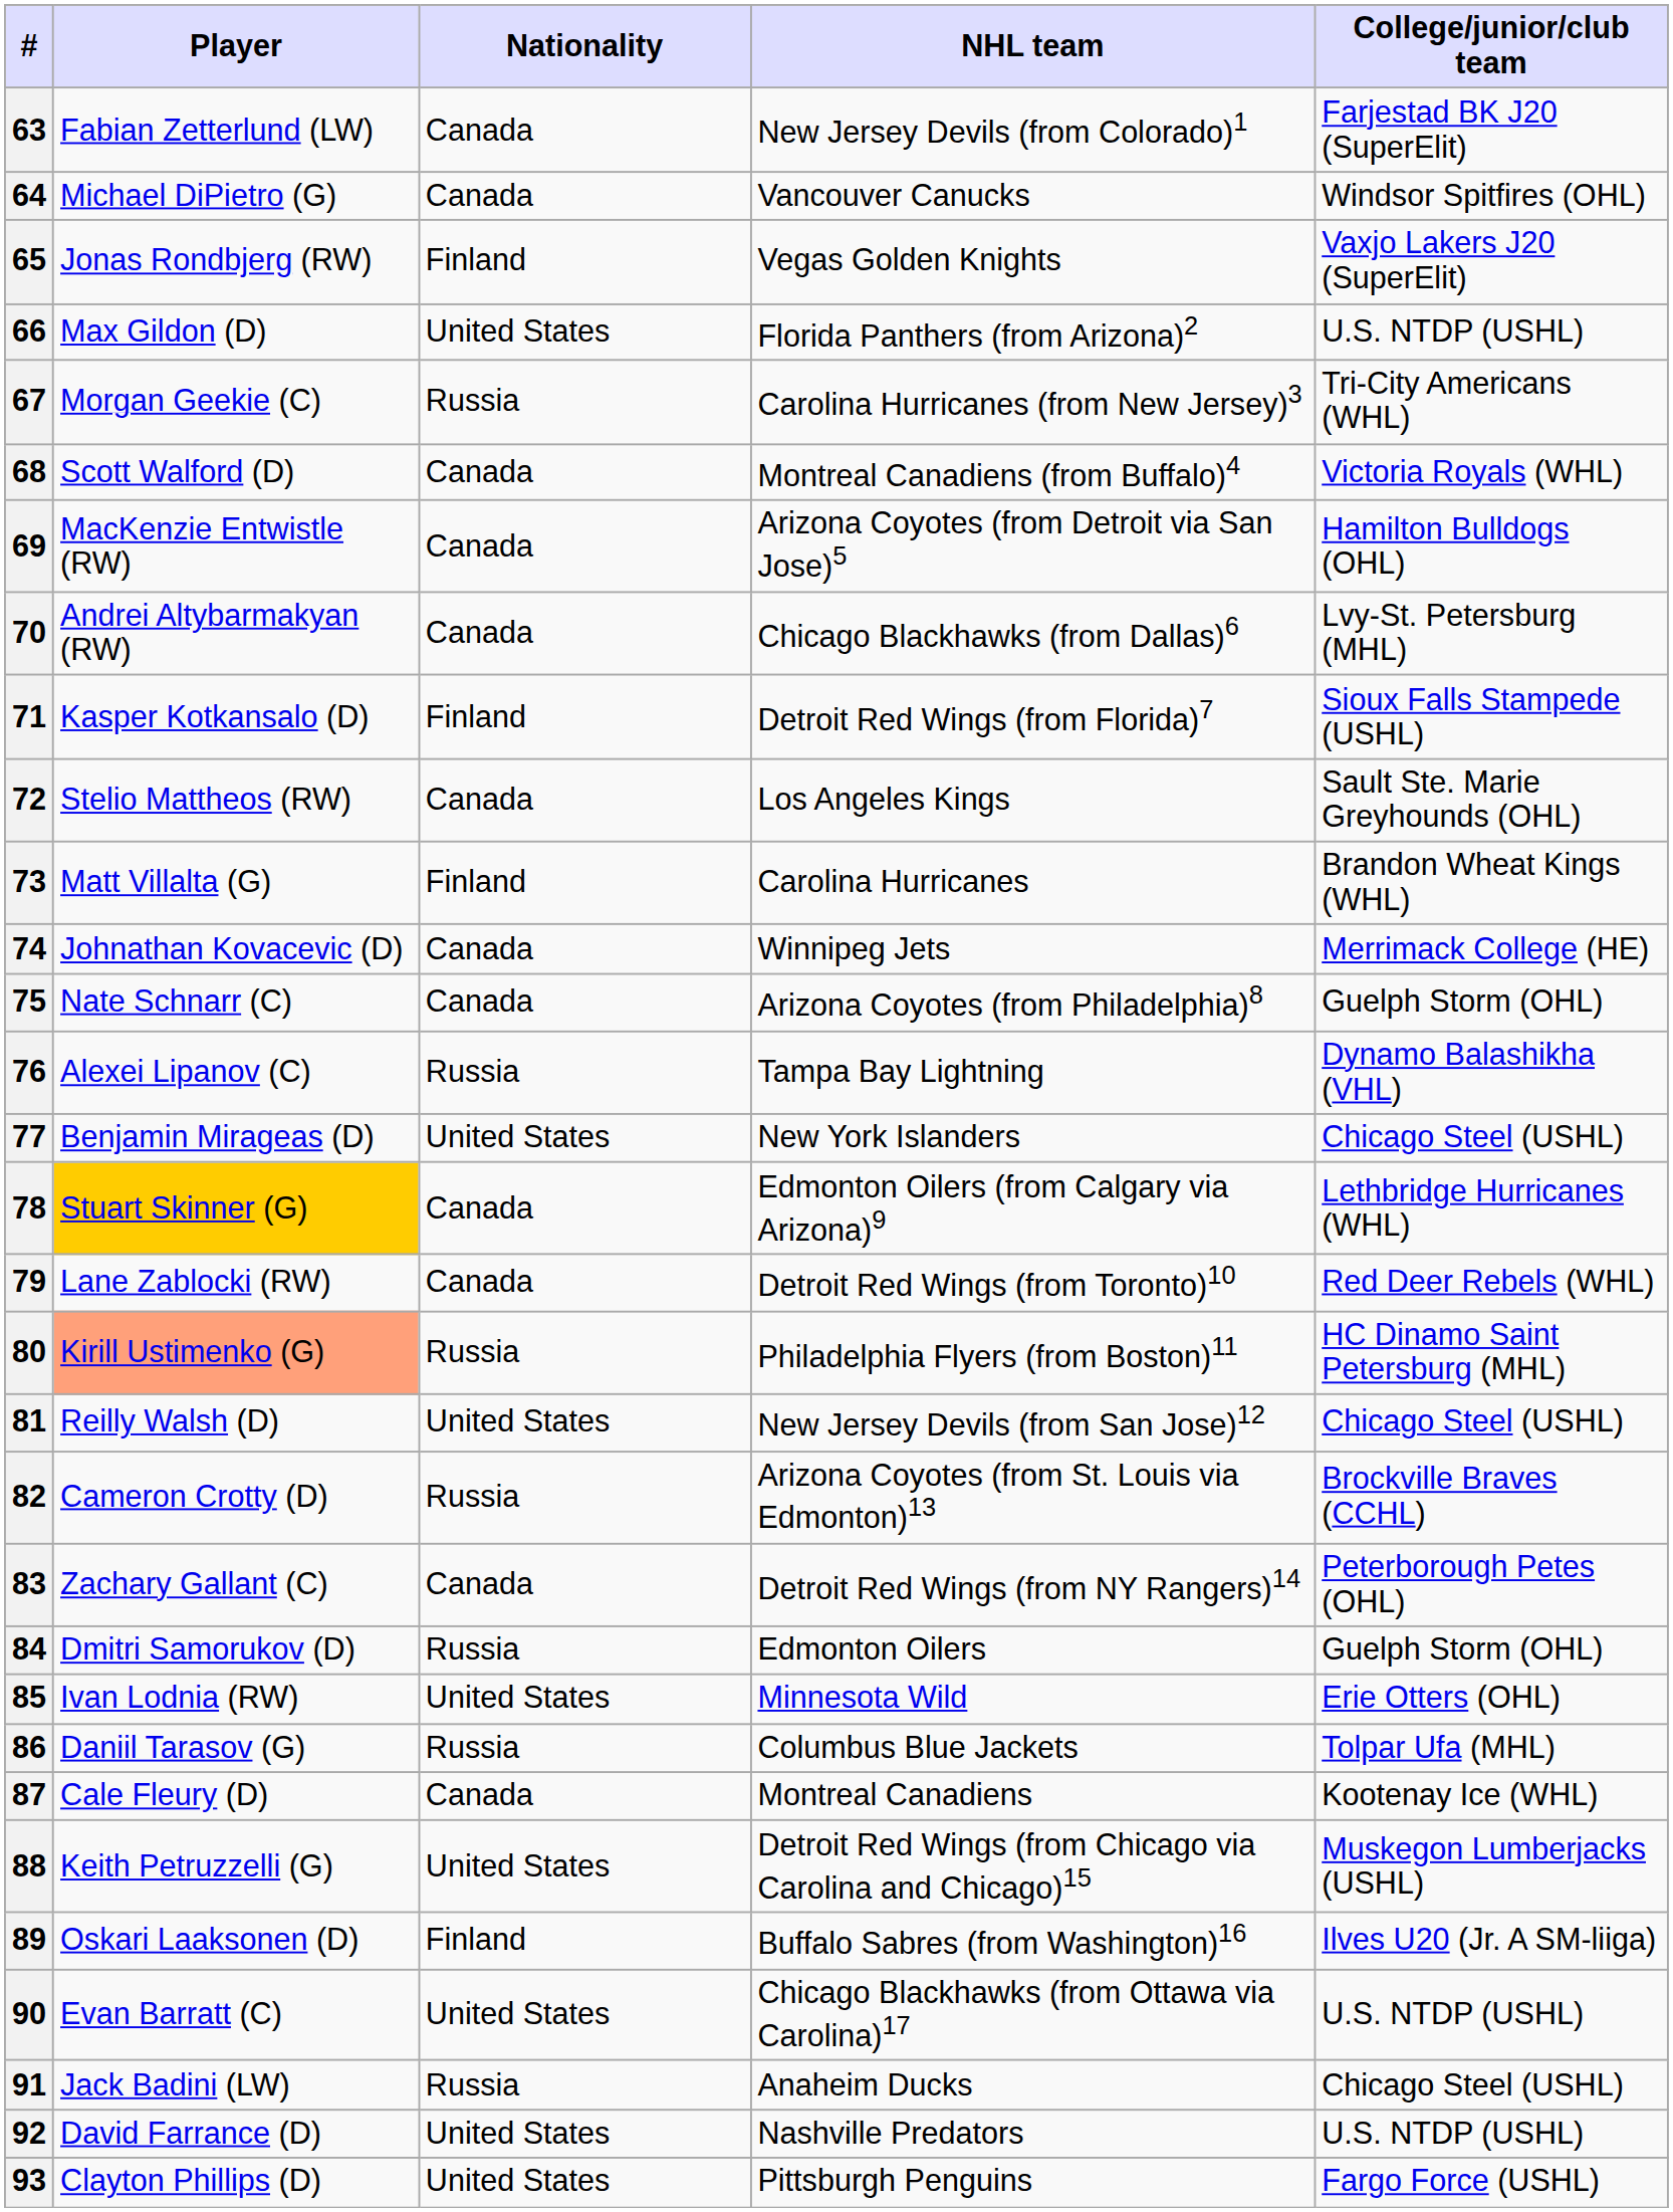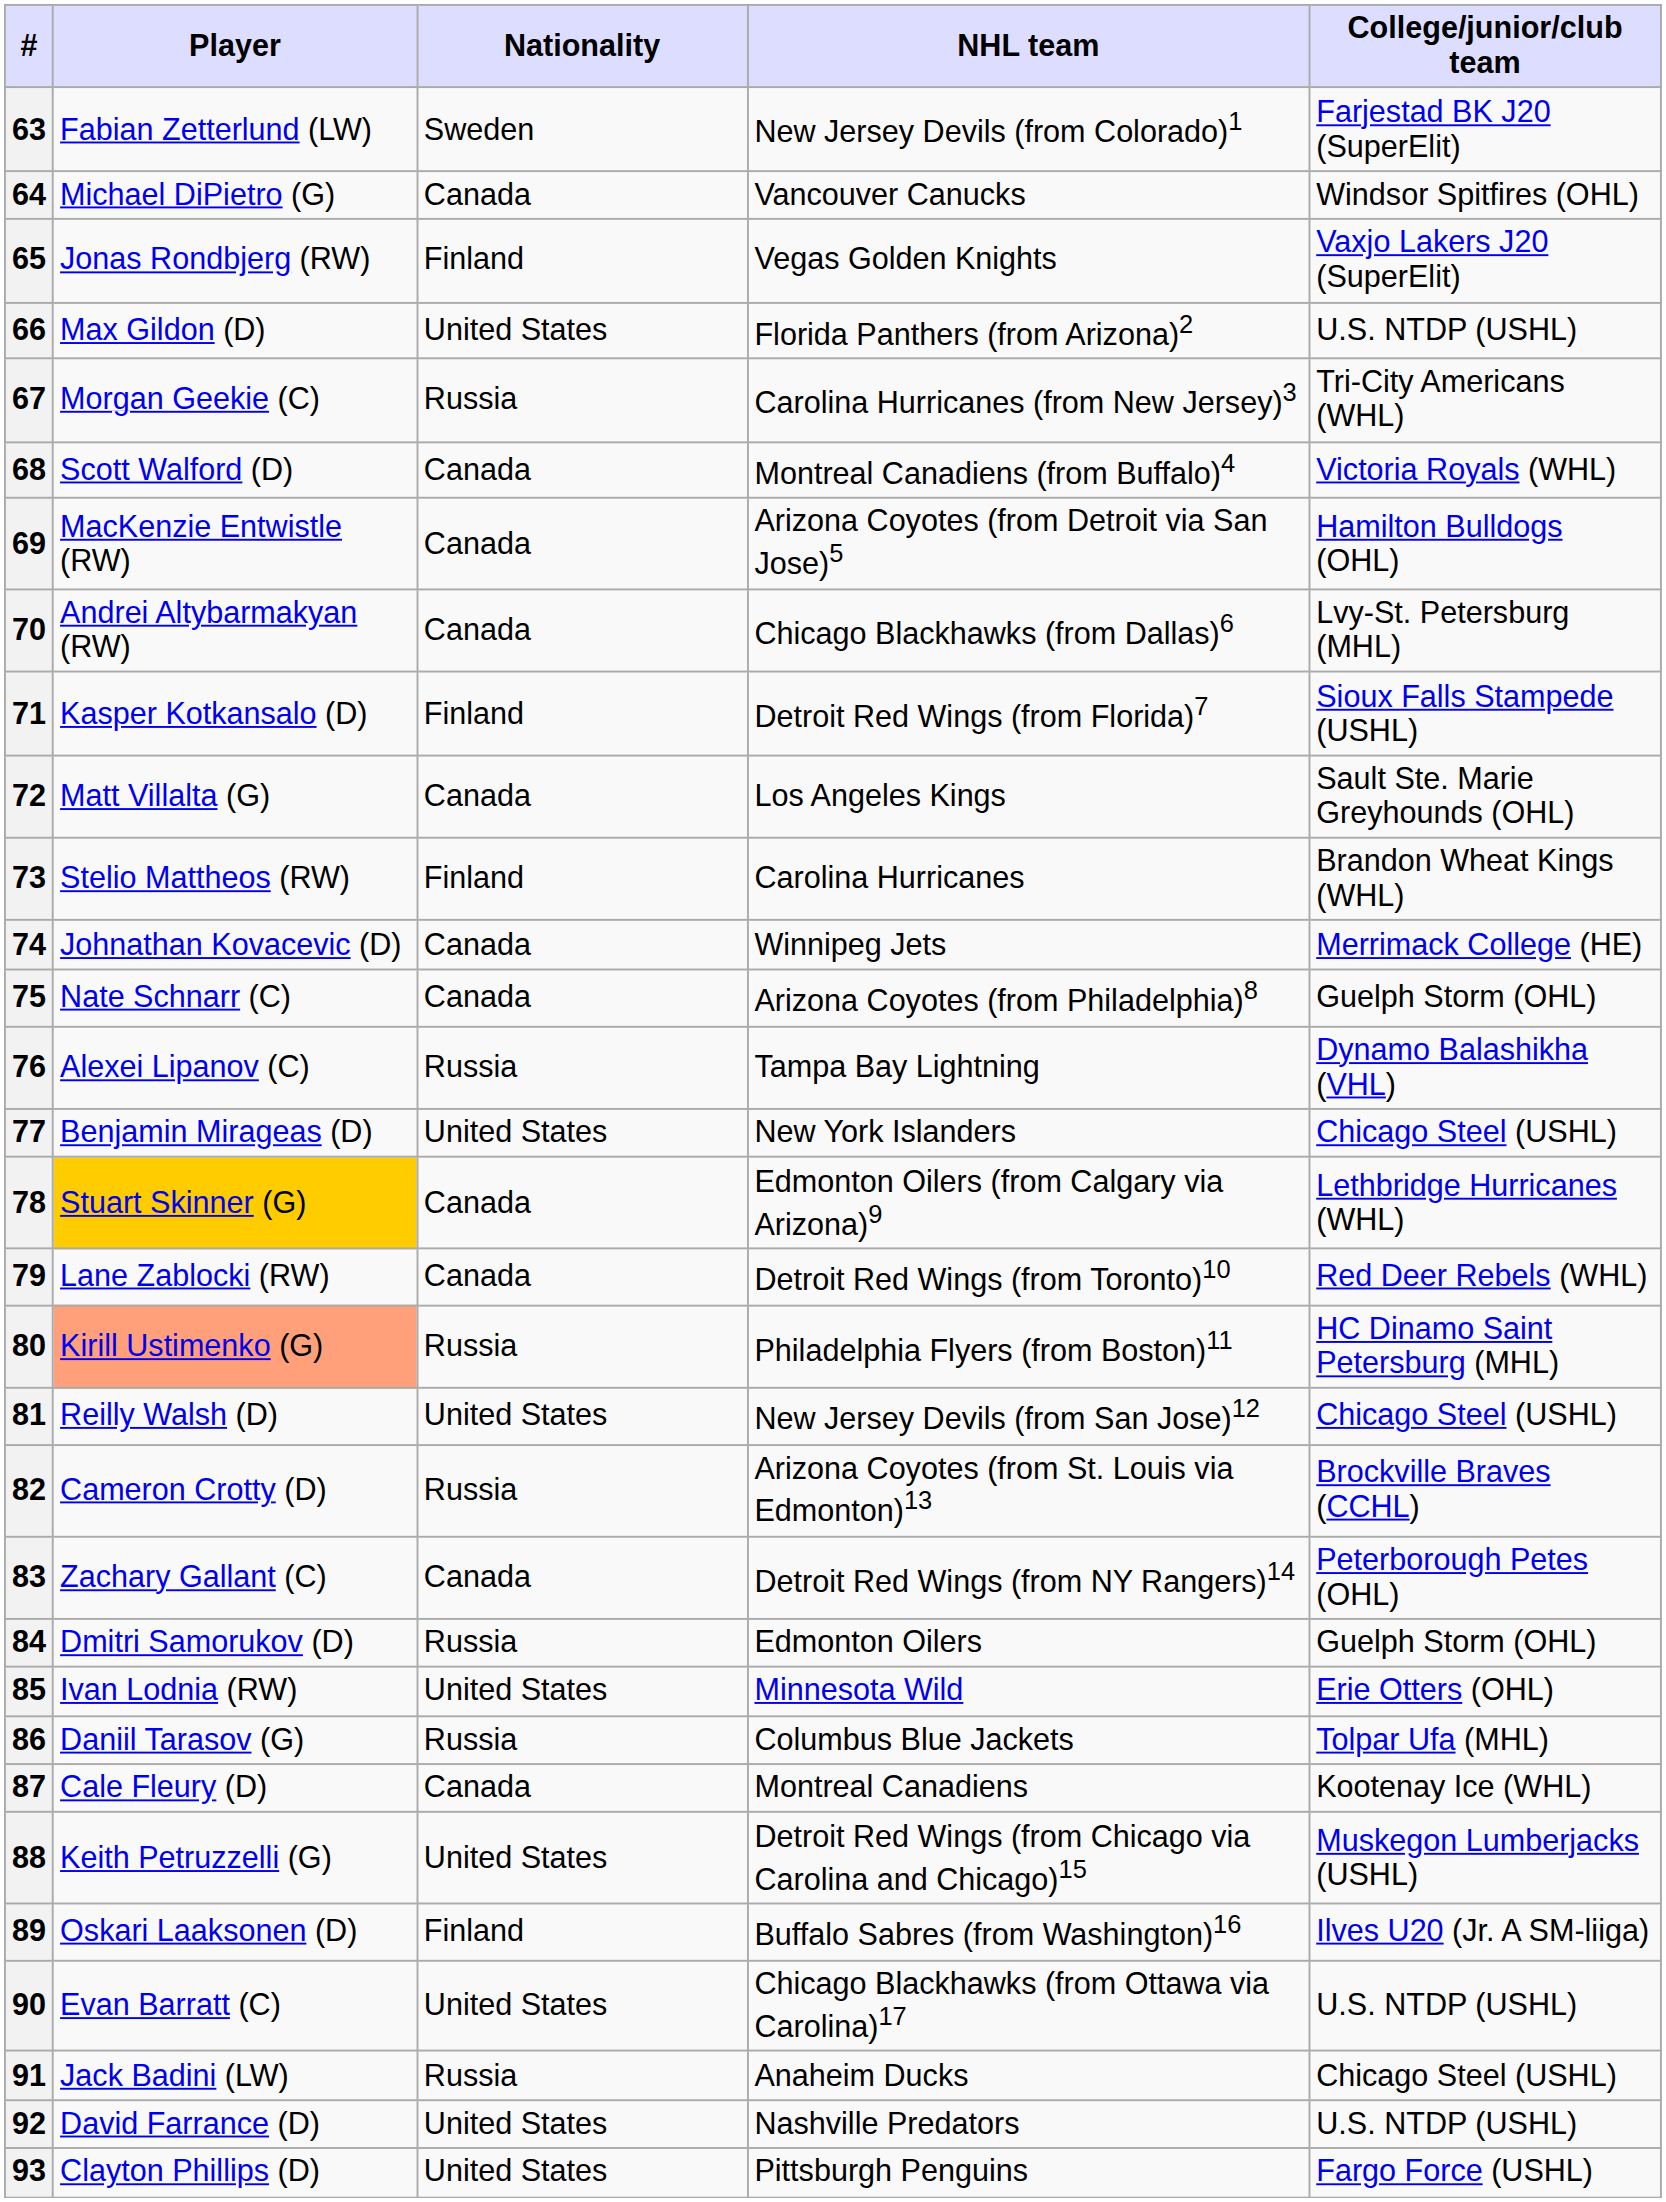63 | Nationality: Canada -> Sweden
72 | Player: Stelio Mattheos (RW) -> Matt Villalta (G)
73 | Player: Matt Villalta (G) -> Stelio Mattheos (RW)
